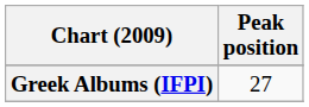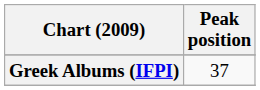Greek Albums (IFPI) | Peak position: 27 -> 37
